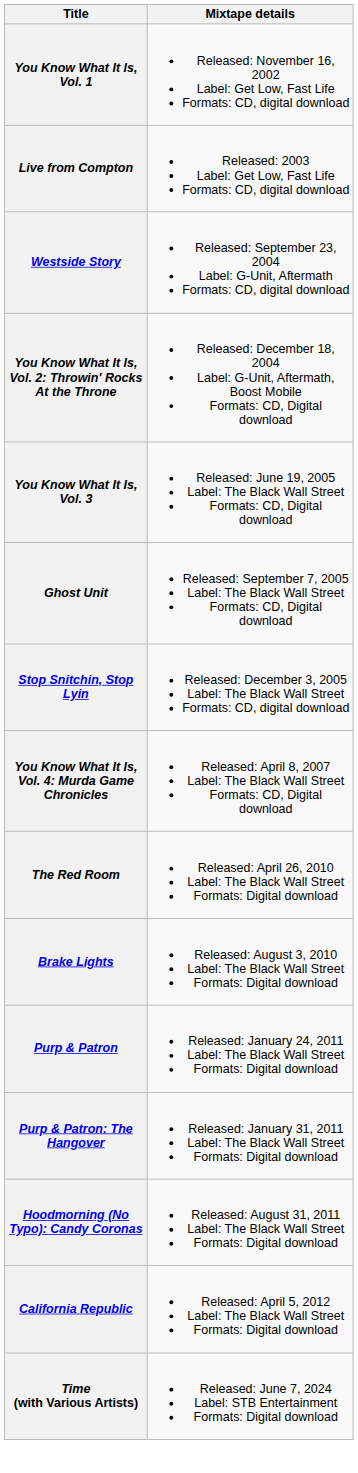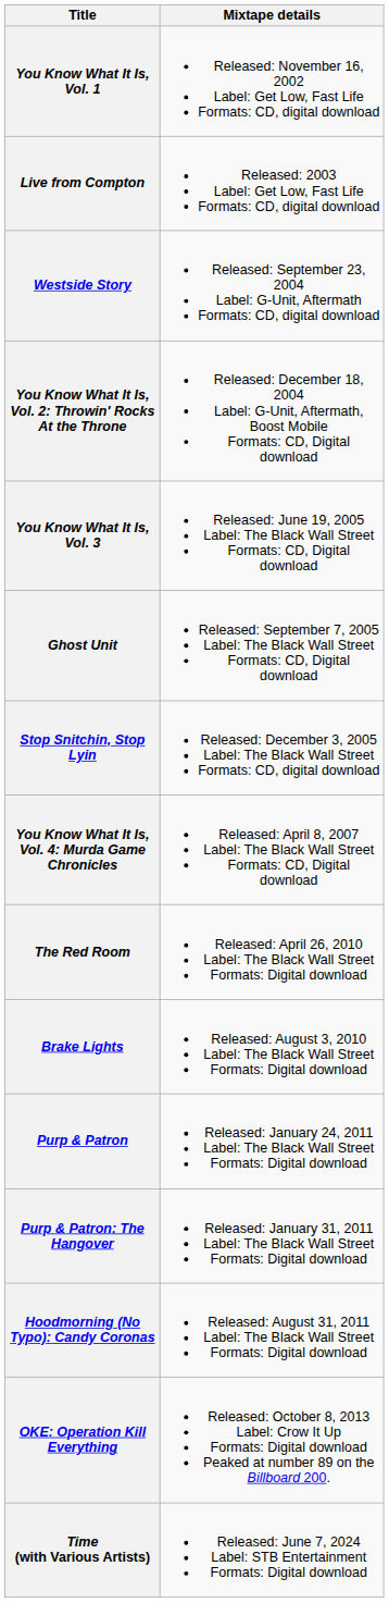- row: California Republic | Released: April 5, 2012 Label: The Black Wall Street Formats: Digital download
+ row: OKE: Operation Kill Everything | Released: October 8, 2013 Label: Crow It Up Formats: Digital download Peaked at number 89 on the Billboard 200.
